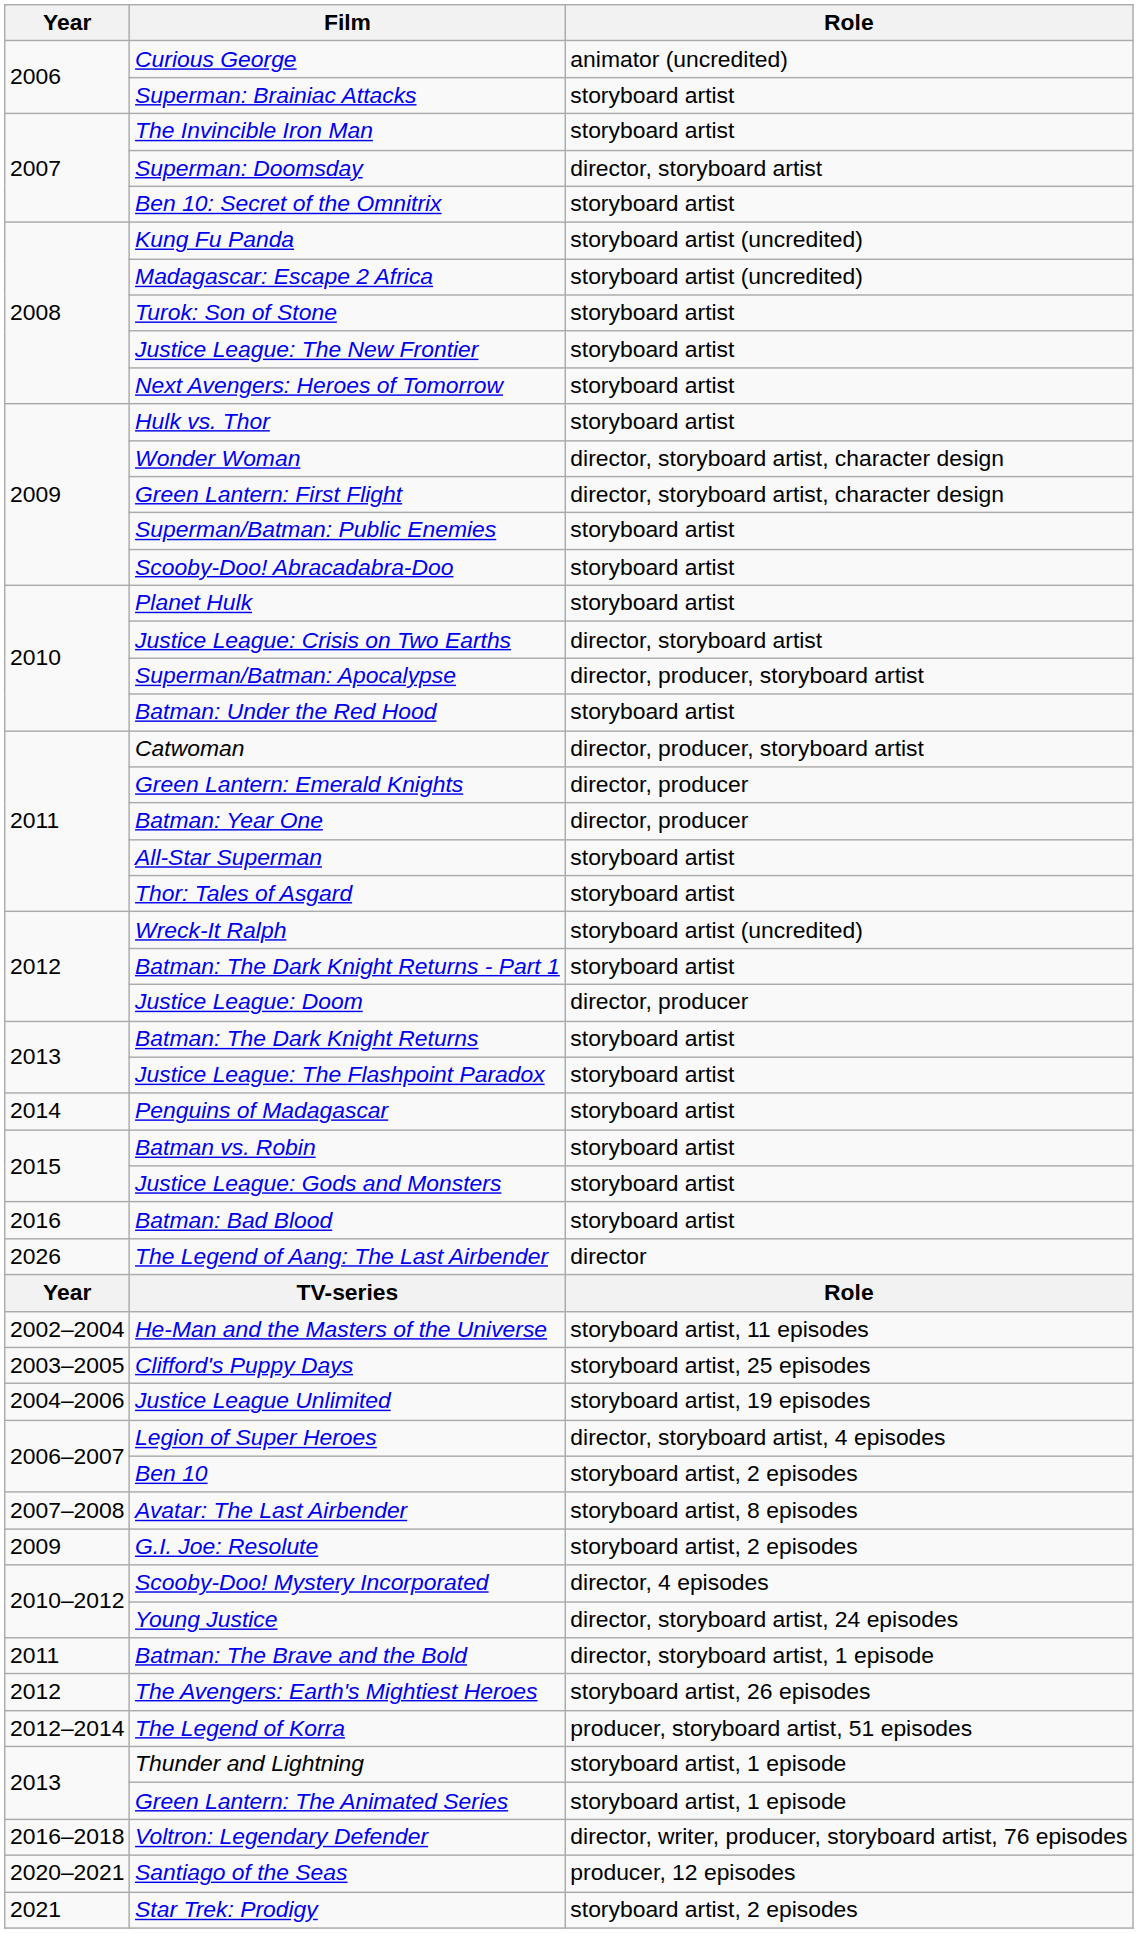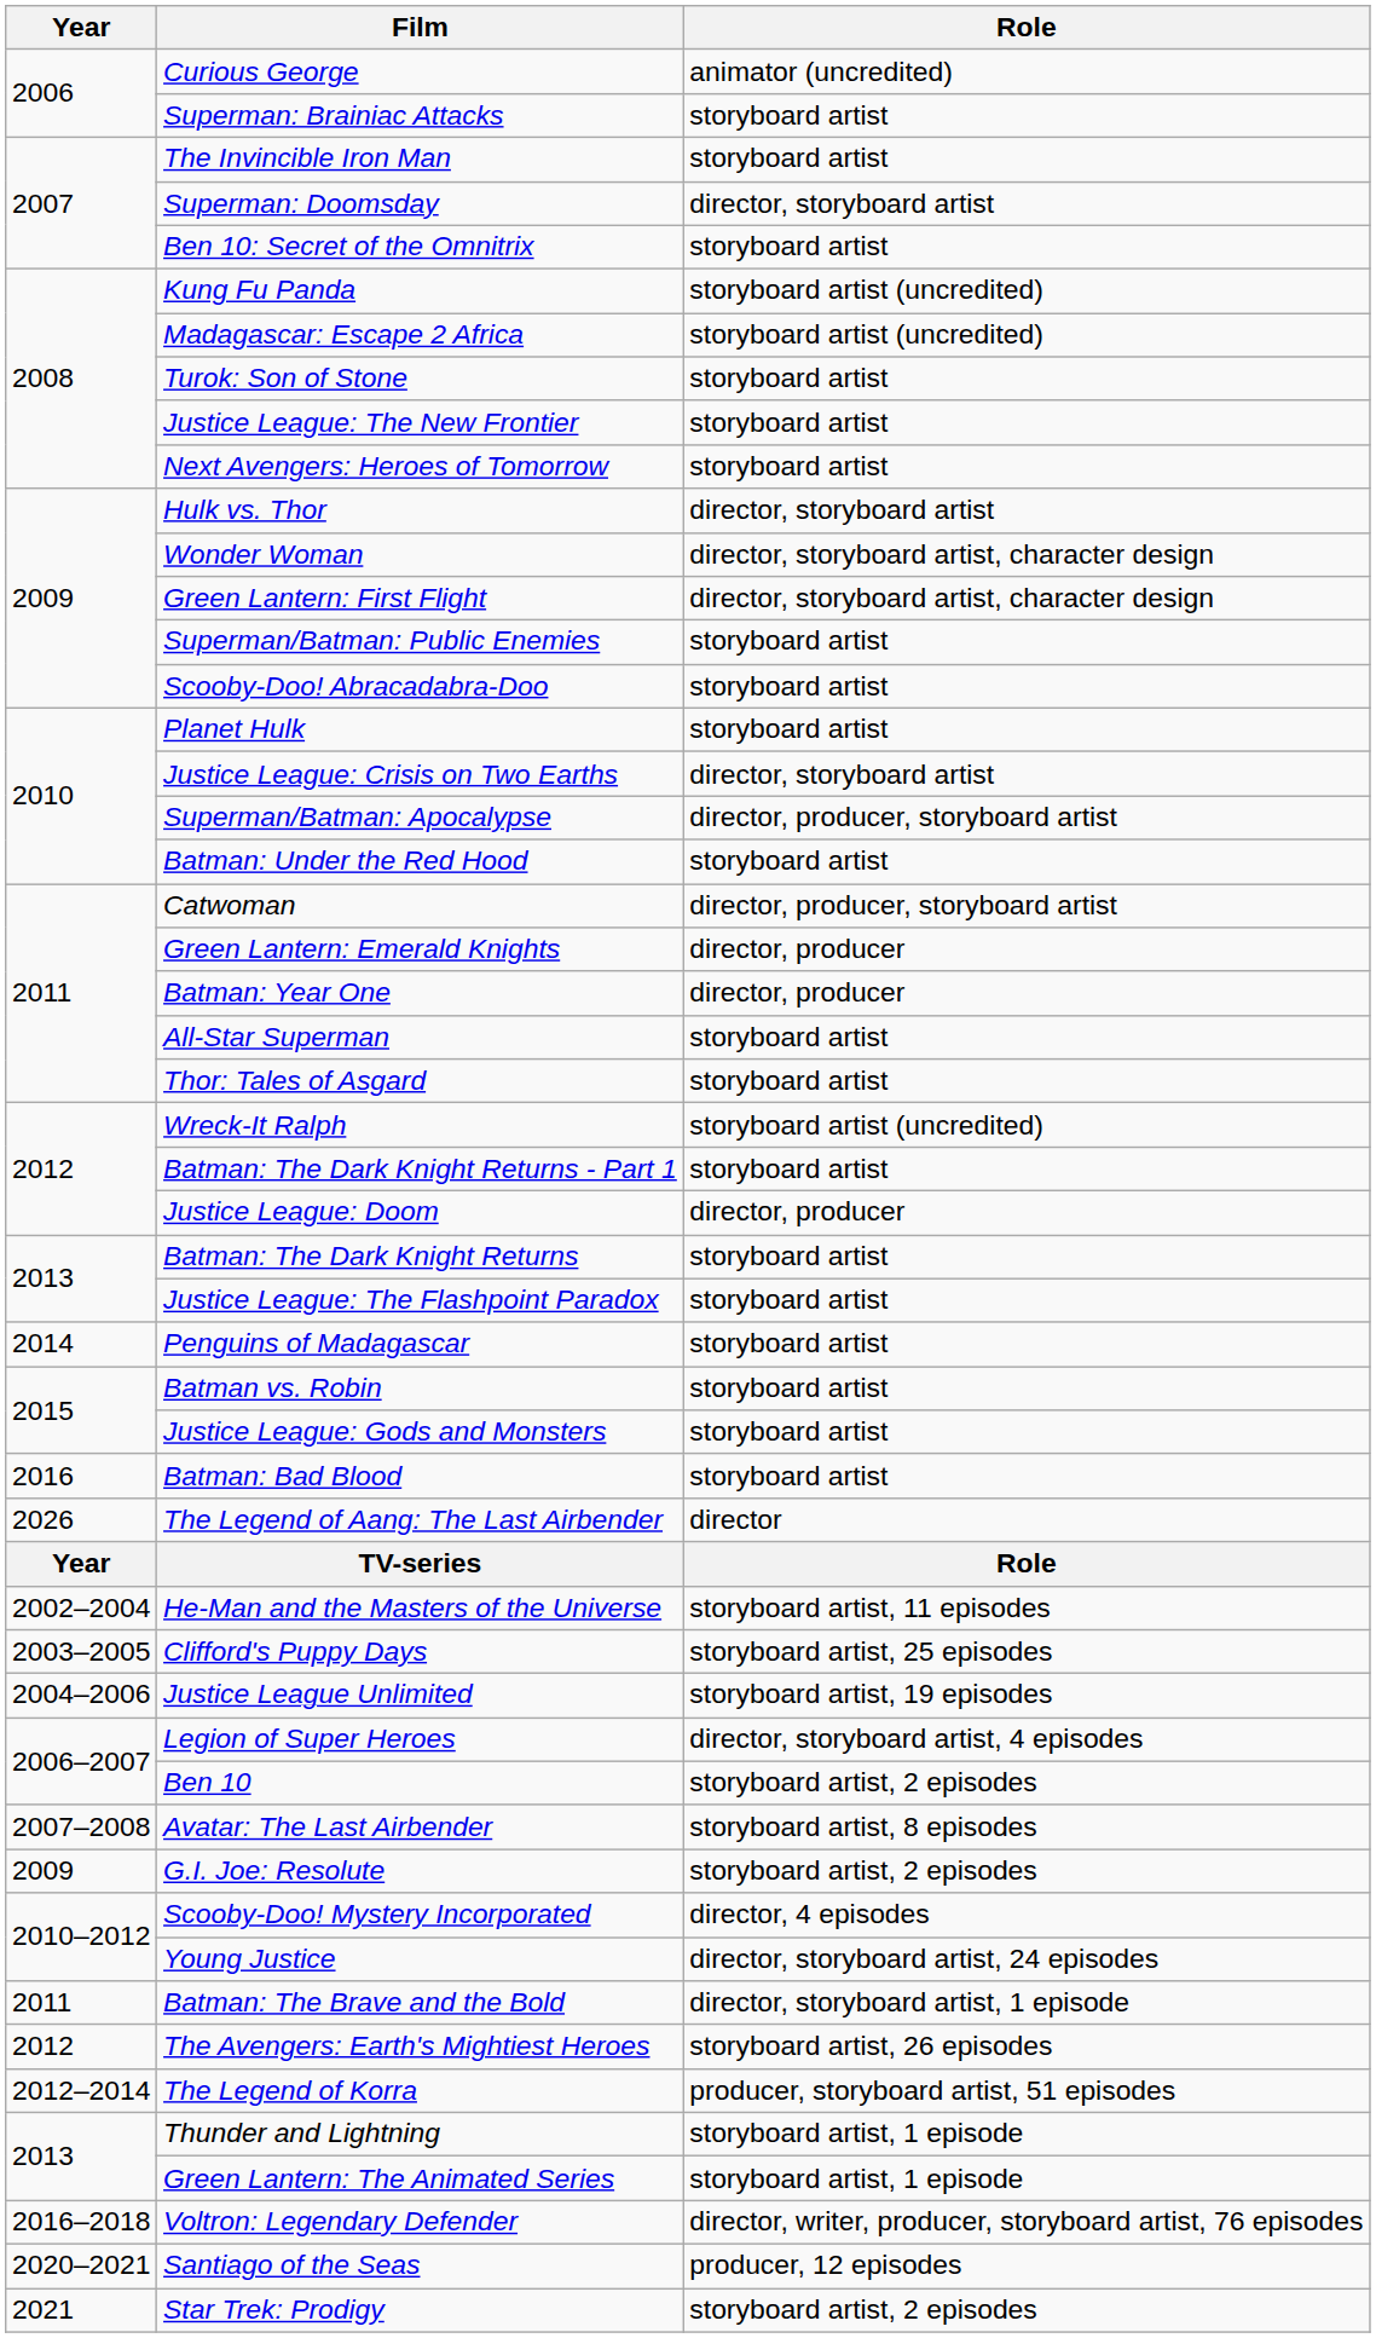Hulk vs. Thor | Role: storyboard artist -> director, storyboard artist
